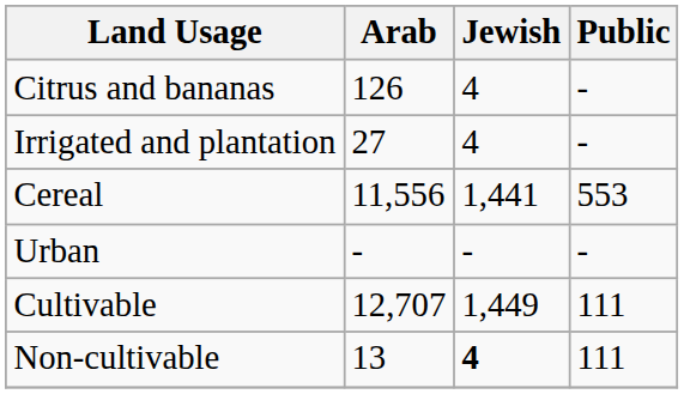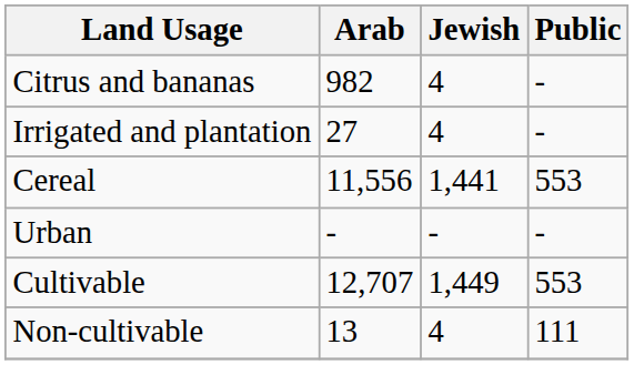Citrus and bananas | Arab: 126 -> 982
Cultivable | Public: 111 -> 553
Non-cultivable | Jewish: bold -> normal
